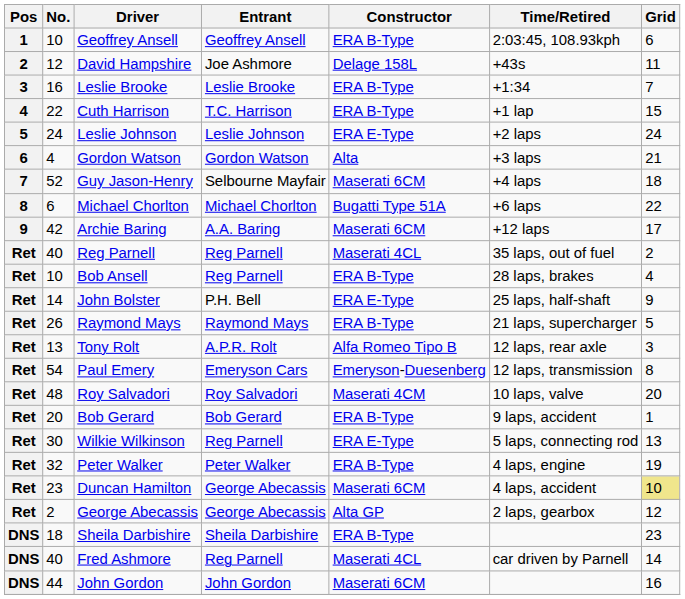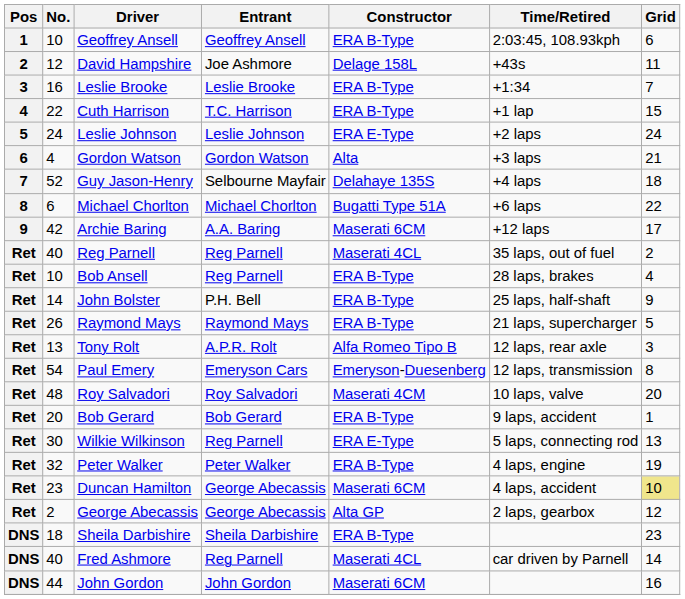Guy Jason-Henry | Constructor: Maserati 6CM -> Delahaye 135S
John Bolster | Constructor: ERA E-Type -> ERA B-Type
